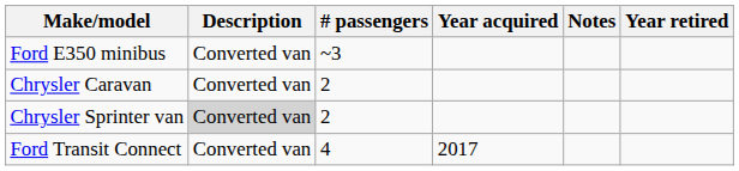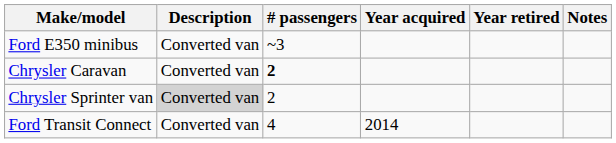columns swapped: Year retired <-> Notes
Chrysler Caravan | # passengers: normal -> bold
Ford Transit Connect | Year acquired: 2017 -> 2014
